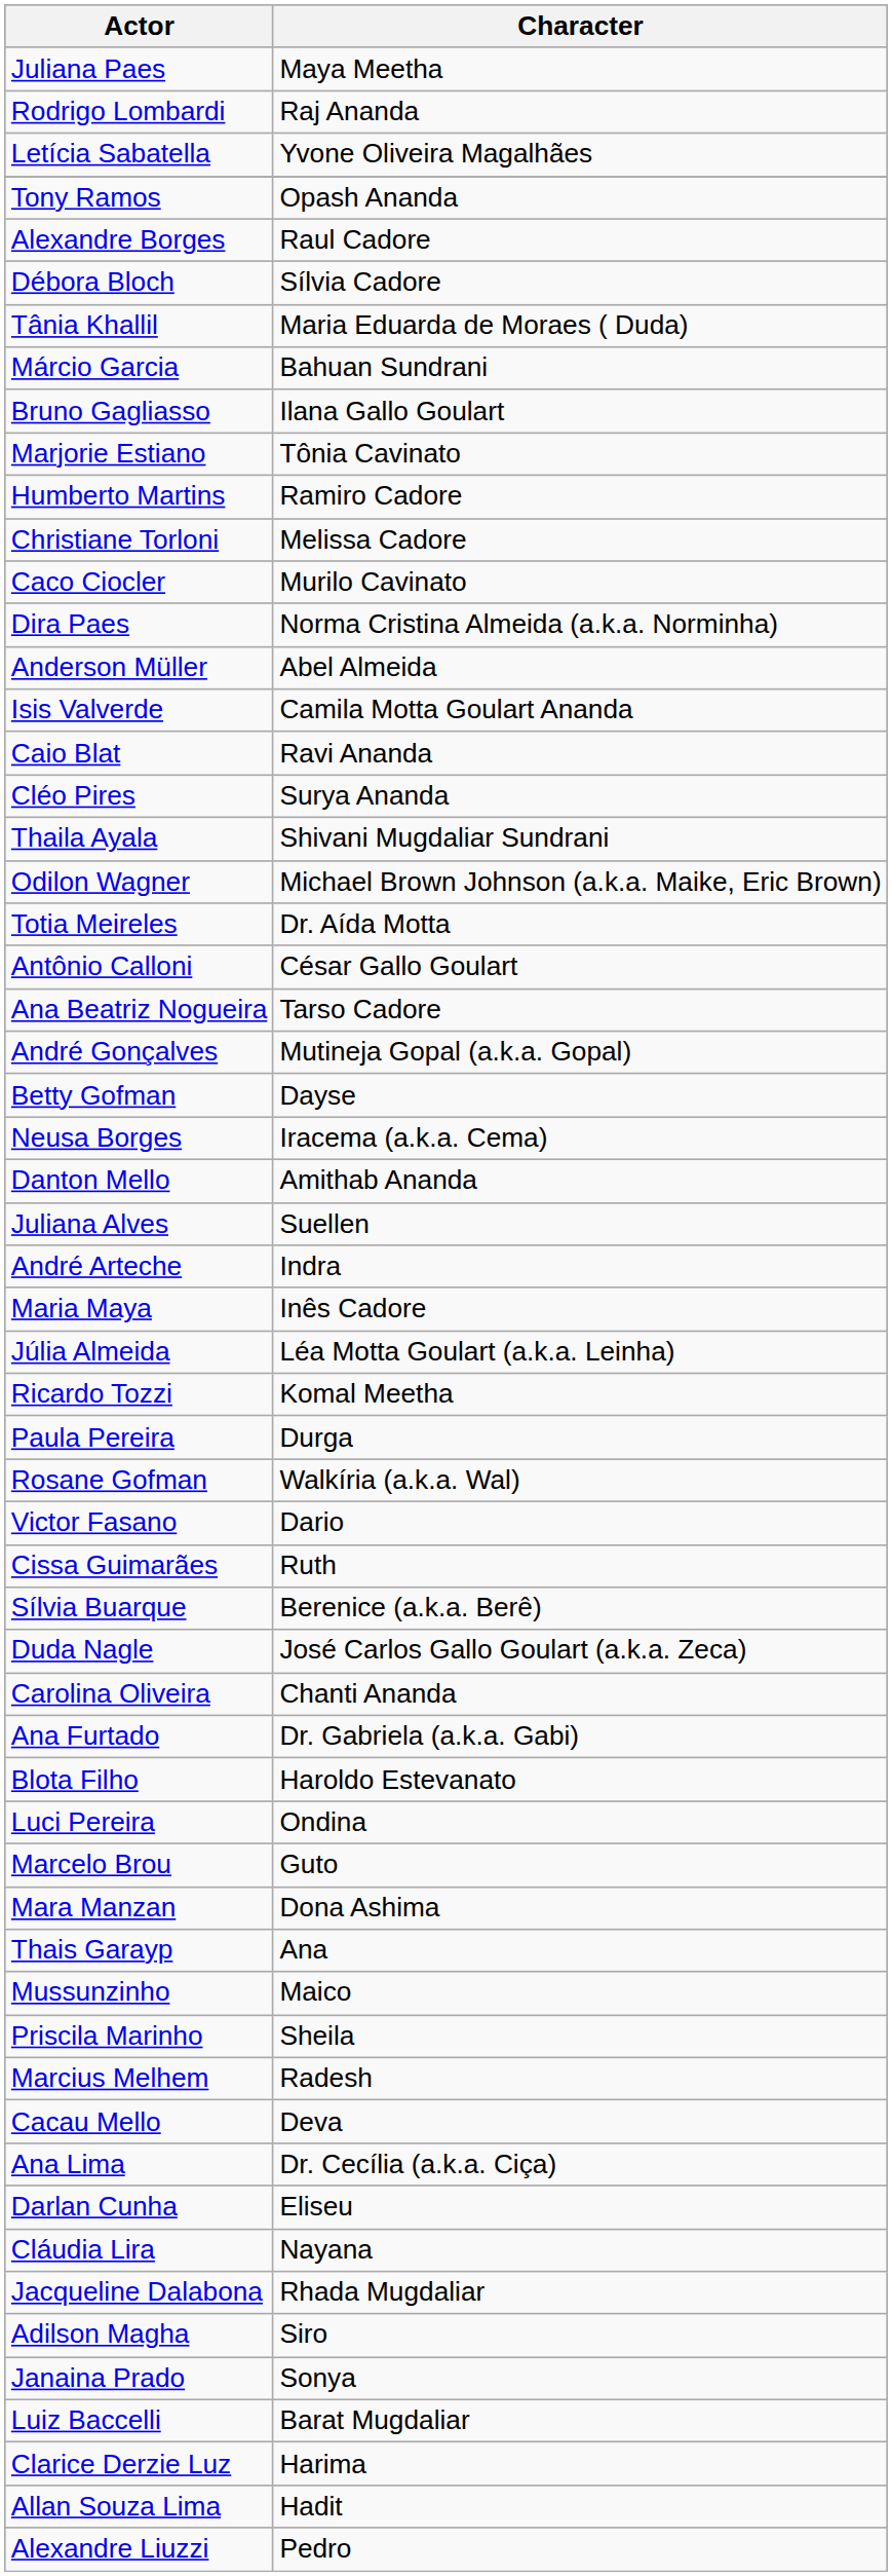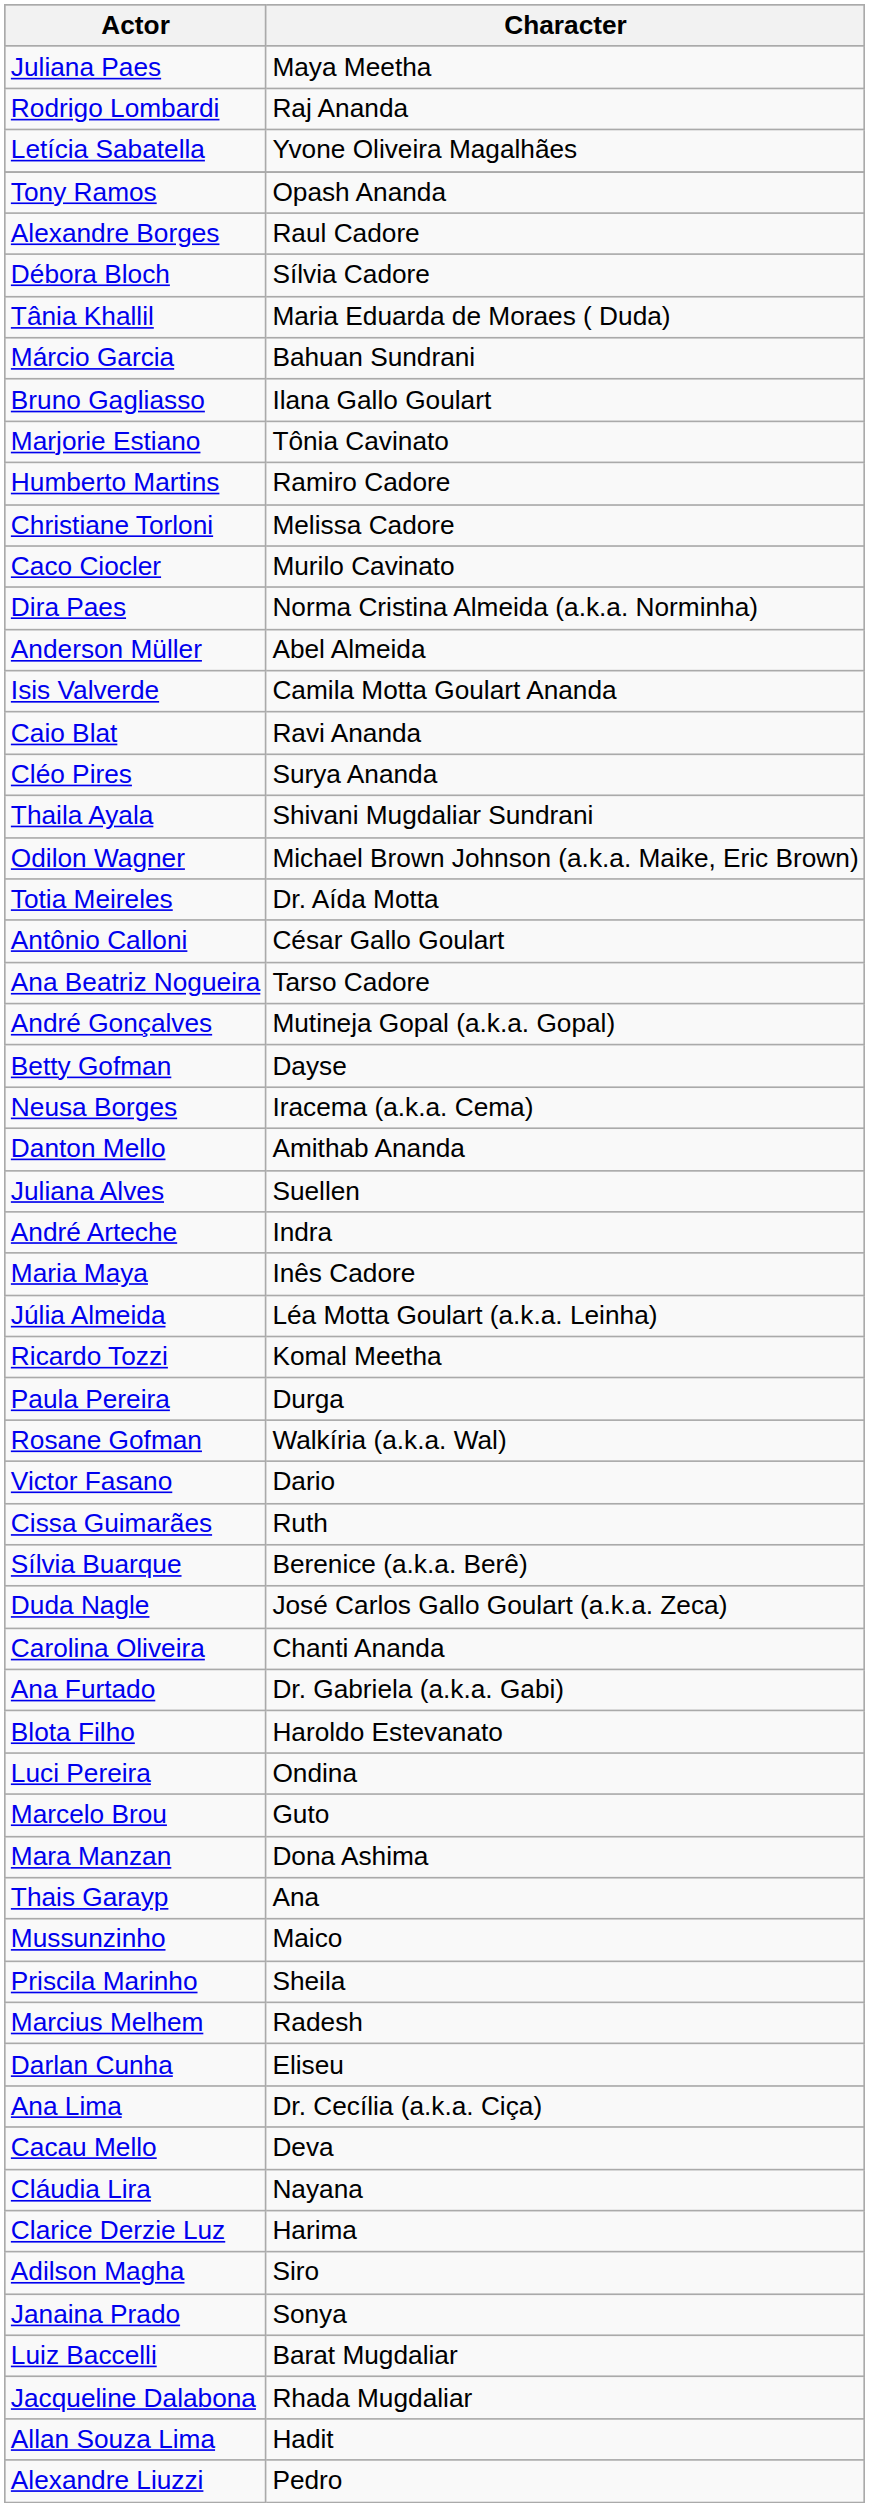rows swapped: Cacau Mello <-> Darlan Cunha
rows swapped: Clarice Derzie Luz <-> Jacqueline Dalabona
